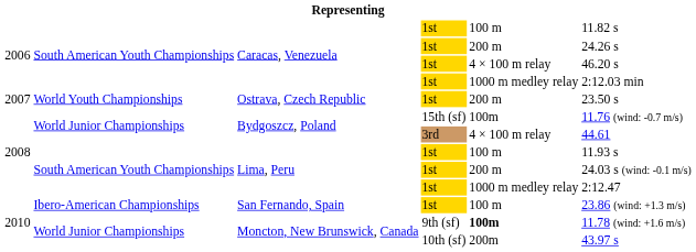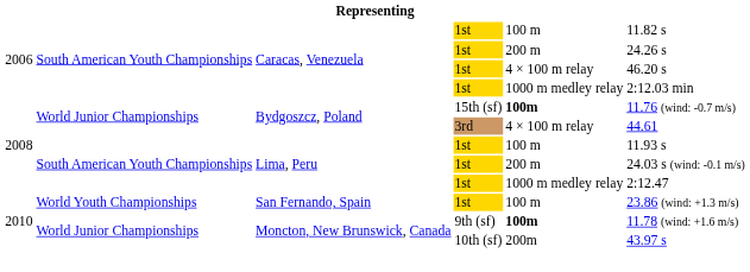- row: 2007 | World Youth Championships | Ostrava, Czech Republic | 1st | 200 m | 23.50 s
Bydgoszcz, Poland / 15th (sf) | column 5: normal -> bold
San Fernando, Spain | column 2: Ibero-American Championships -> World Youth Championships
